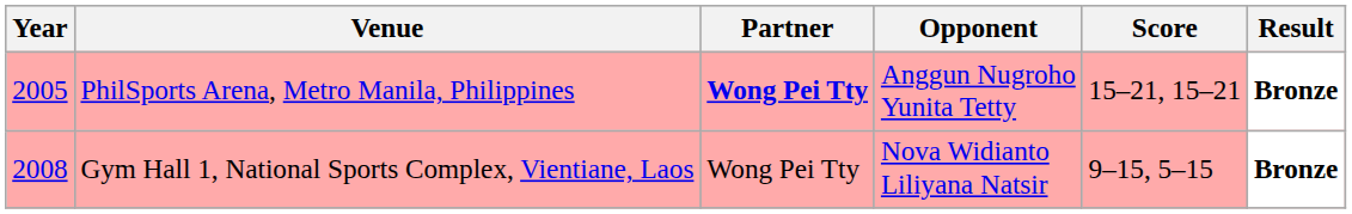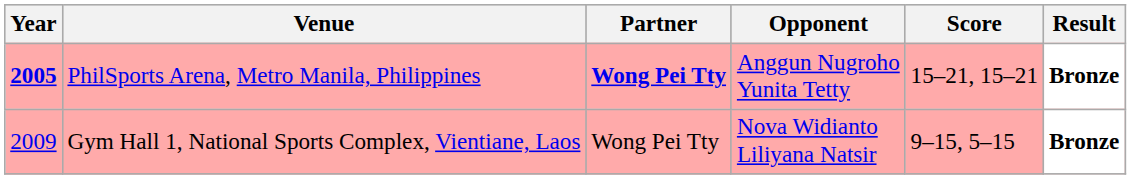PhilSports Arena, Metro Manila, Philippines | Year: normal -> bold
Gym Hall 1, National Sports Complex, Vientiane, Laos | Year: 2008 -> 2009
